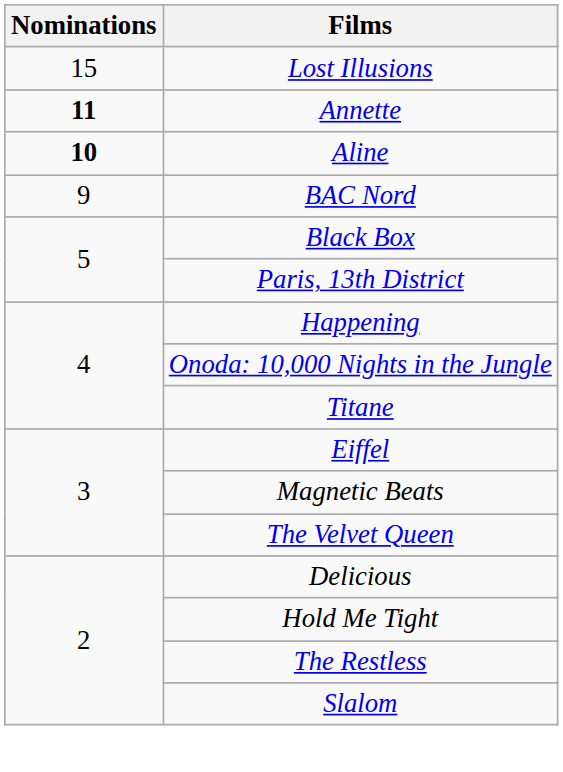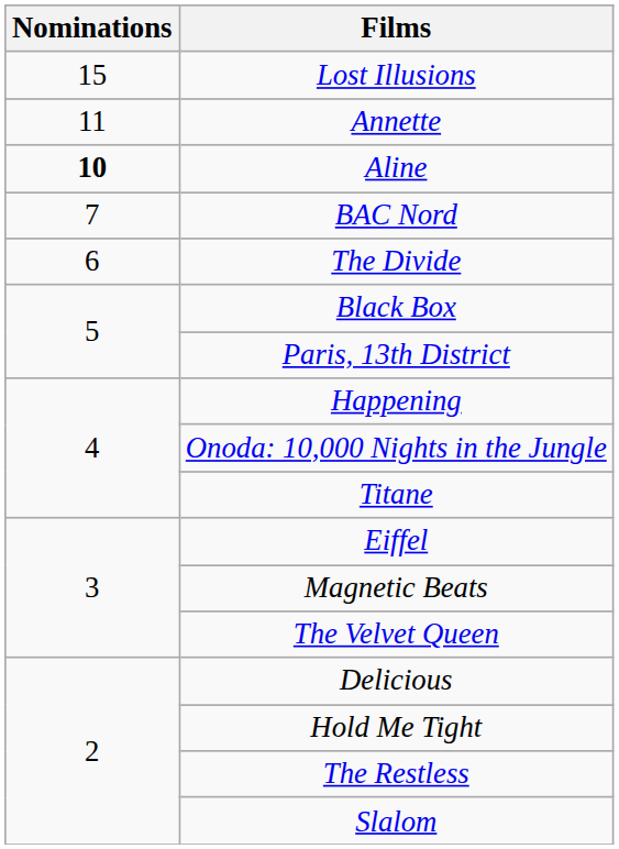Annette | Nominations: bold -> normal
BAC Nord | Nominations: 9 -> 7
+ row: 6 | The Divide
